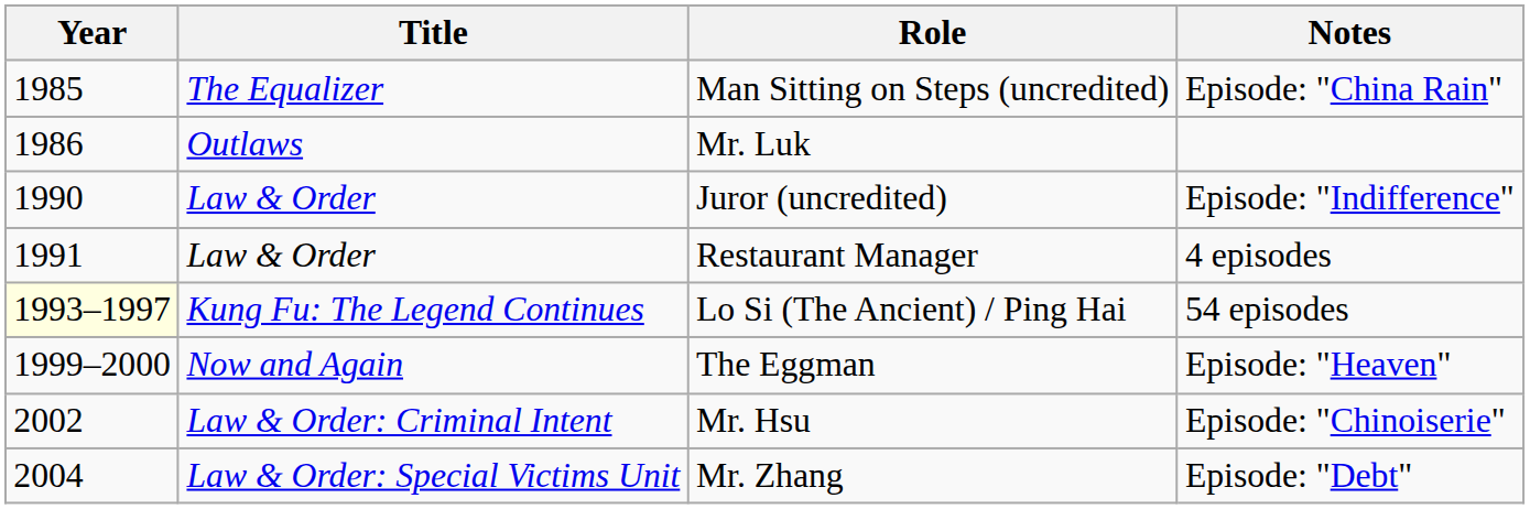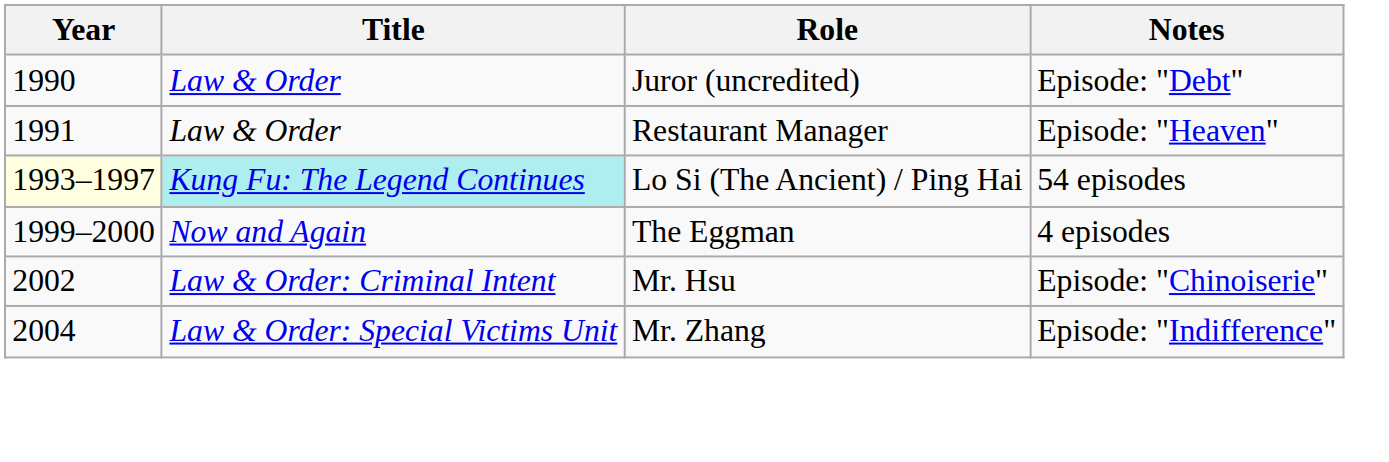- row: 1985 | The Equalizer | Man Sitting on Steps (uncredited) | Episode: "China Rain"
- row: 1986 | Outlaws | Mr. Luk
Juror (uncredited) | Notes: Episode: "Indifference" -> Episode: "Debt"
Restaurant Manager | Notes: 4 episodes -> Episode: "Heaven"
Lo Si (The Ancient) / Ping Hai | Title: no background -> paleturquoise background
The Eggman | Notes: Episode: "Heaven" -> 4 episodes
Mr. Zhang | Notes: Episode: "Debt" -> Episode: "Indifference"
